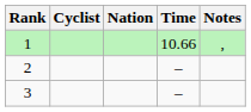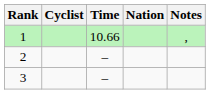columns swapped: Nation <-> Time
